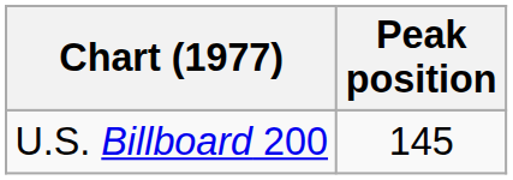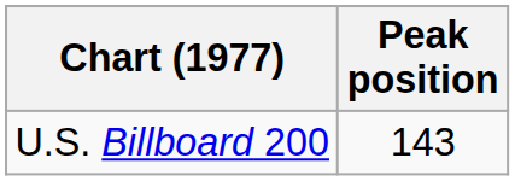U.S. Billboard 200 | Peak position: 145 -> 143
